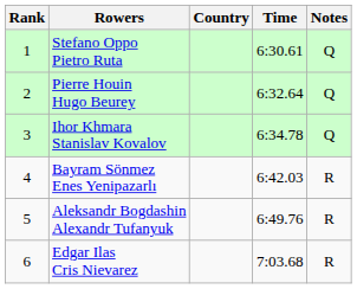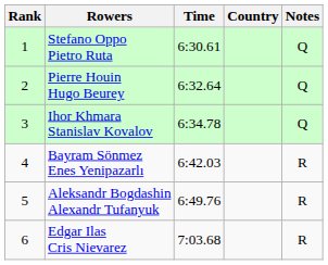columns swapped: Country <-> Time
